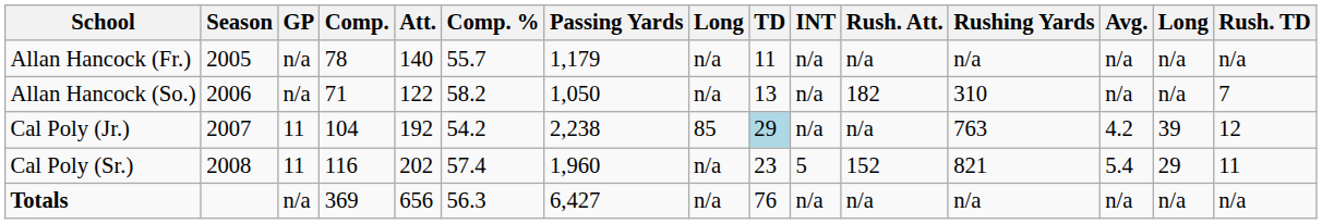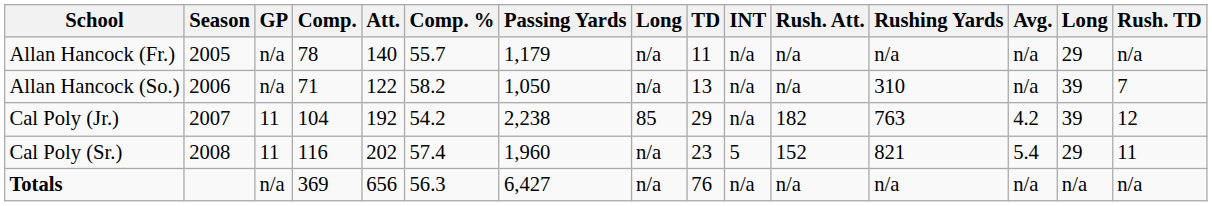Allan Hancock (Fr.) | column 14: n/a -> 29
Allan Hancock (So.) | Rush. Att.: 182 -> n/a
Allan Hancock (So.) | column 14: n/a -> 39
Cal Poly (Jr.) | TD: lightblue background -> no background
Cal Poly (Jr.) | Rush. Att.: n/a -> 182
